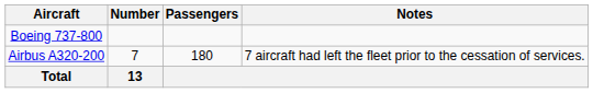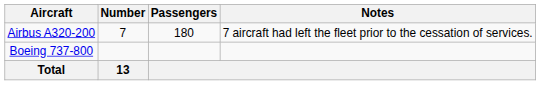rows swapped: Boeing 737-800 <-> Airbus A320-200
